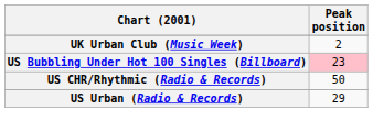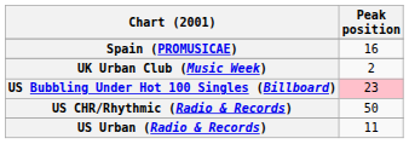+ row: Spain (PROMUSICAE) | 16
US Urban (Radio & Records) | Peak position: 29 -> 11
